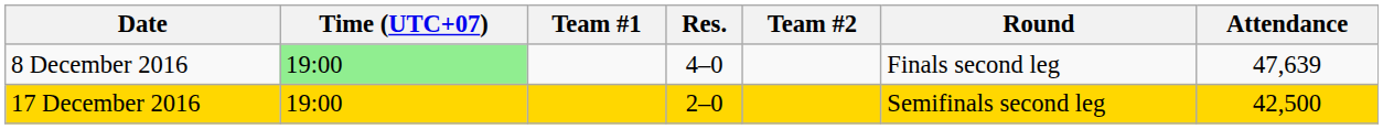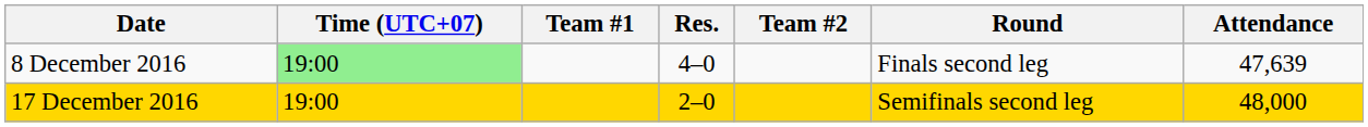17 December 2016 | Attendance: 42,500 -> 48,000
